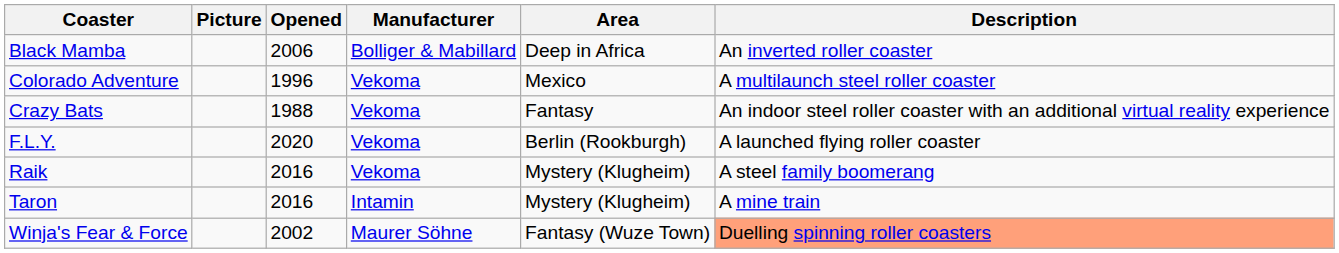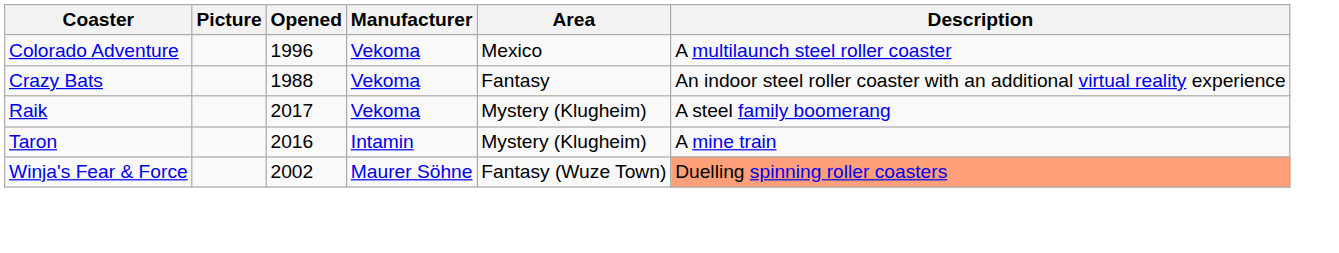- row: Black Mamba | 2006 | Bolliger & Mabillard | Deep in Africa | An inverted roller coaster
- row: F.L.Y. | 2020 | Vekoma | Berlin (Rookburgh) | A launched flying roller coaster
Raik | Opened: 2016 -> 2017
